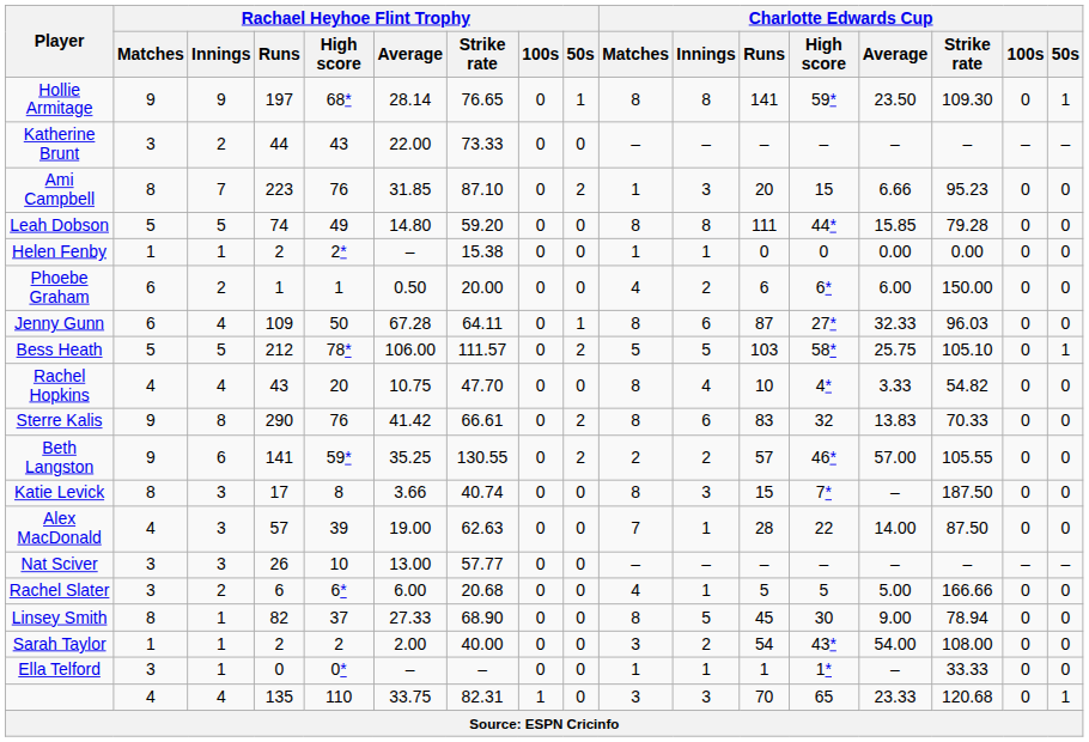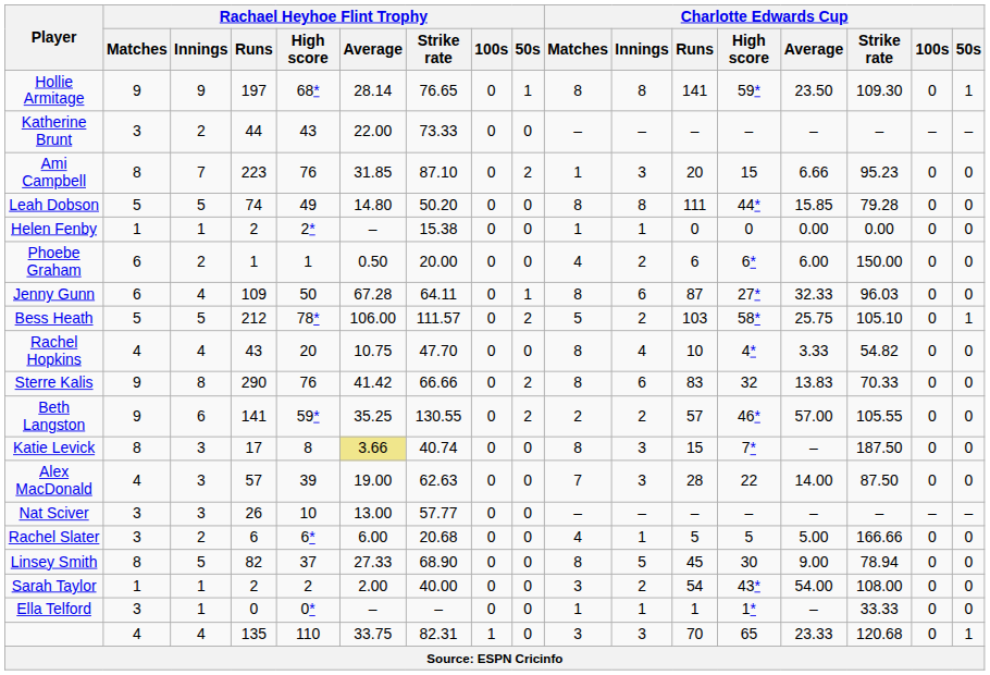Leah Dobson | Rachael Heyhoe Flint Trophy / Strike rate: 59.20 -> 50.20
Bess Heath | Charlotte Edwards Cup / Innings: 5 -> 2
Sterre Kalis | Rachael Heyhoe Flint Trophy / Strike rate: 66.61 -> 66.66
Katie Levick | Rachael Heyhoe Flint Trophy / Average: no background -> khaki background
Alex MacDonald | Charlotte Edwards Cup / Innings: 1 -> 3
Linsey Smith | Rachael Heyhoe Flint Trophy / Innings: 1 -> 5
